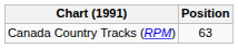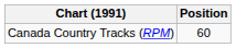Canada Country Tracks (RPM) | Position: 63 -> 60
